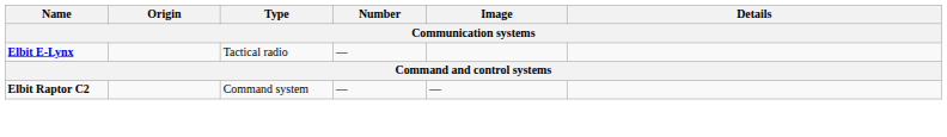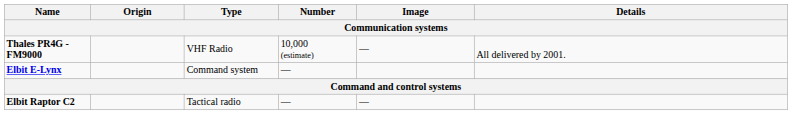+ row: Thales PR4G - FM9000 | VHF Radio | 10,000 (estimate) | — | All delivered by 2001.
Elbit E-Lynx | Type: Tactical radio -> Command system
Elbit Raptor C2 | Type: Command system -> Tactical radio
